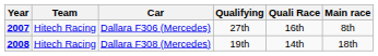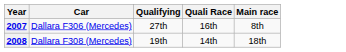- column: Team | Hitech Racing | Hitech Racing
